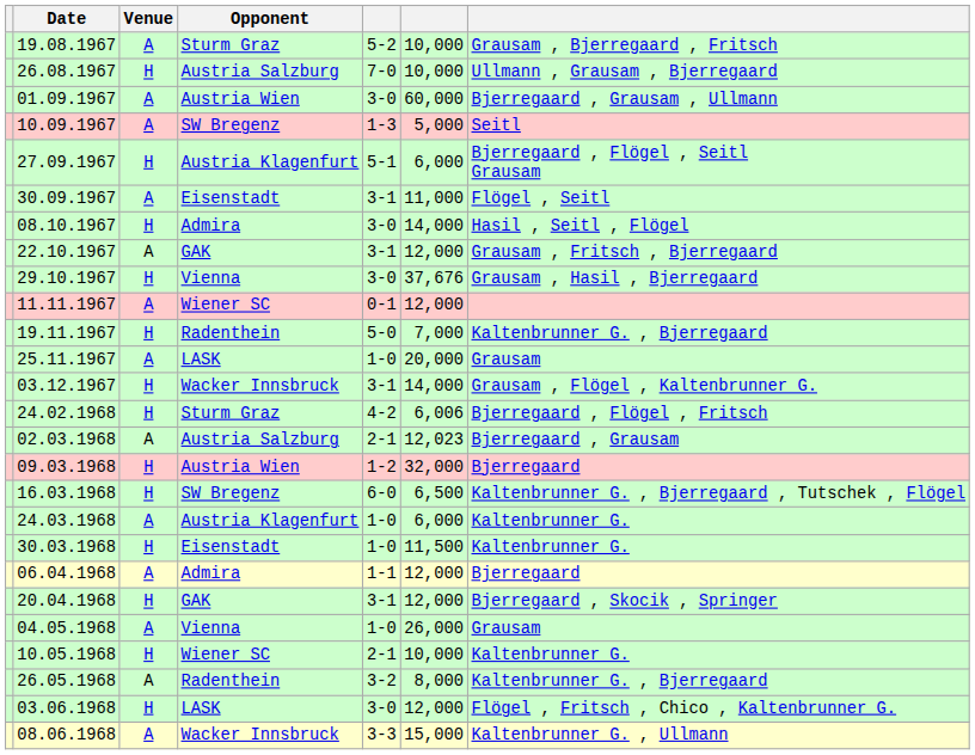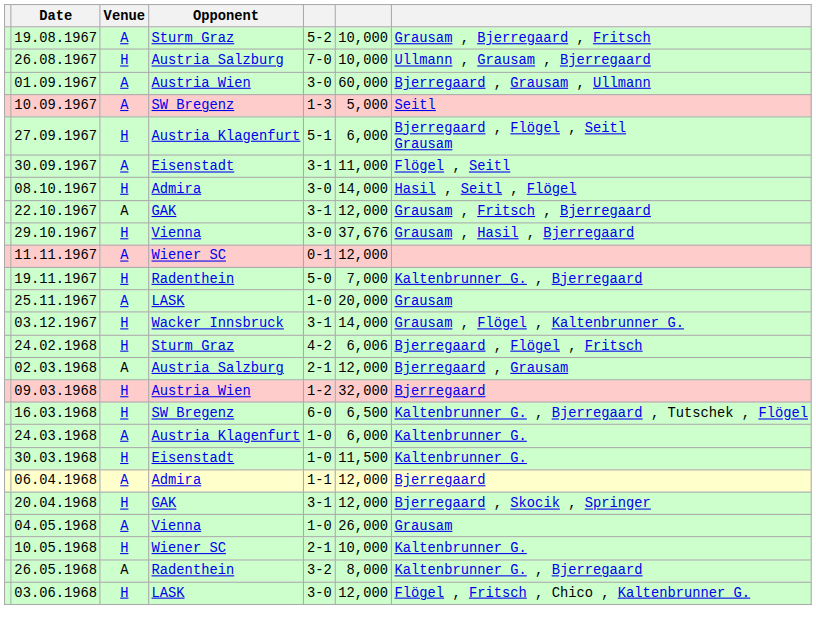02.03.1968 | column 6: 12,023 -> 12,000
- row: 08.06.1968 | A | Wacker Innsbruck | 3-3 | 15,000 | Kaltenbrunner G. , Ullmann
